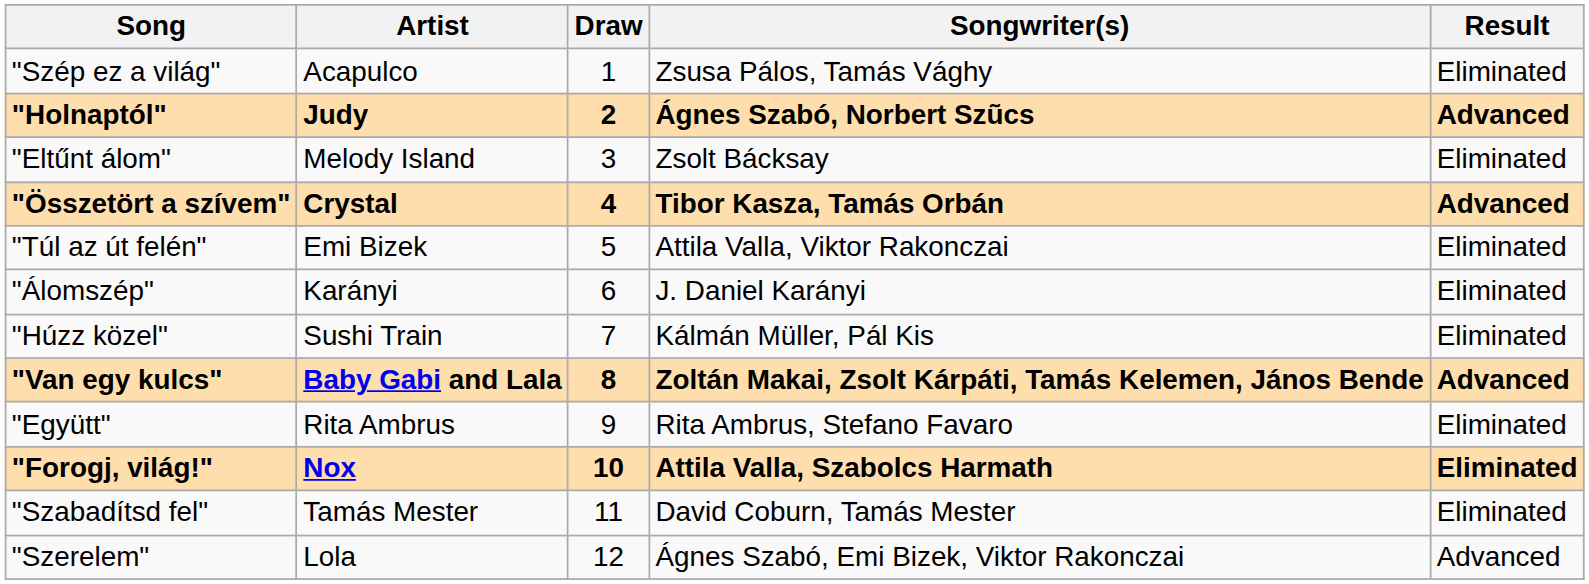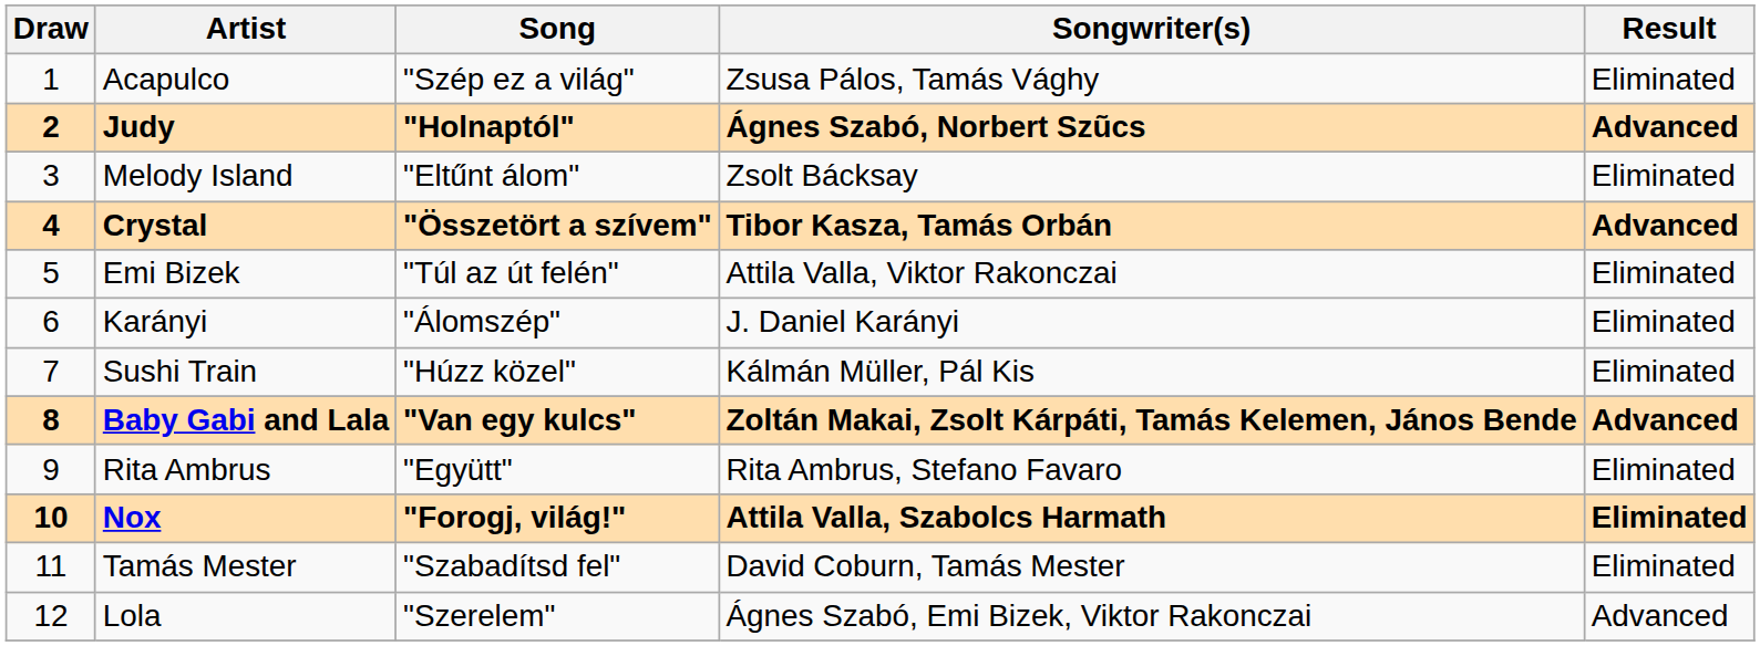columns swapped: Draw <-> Song
